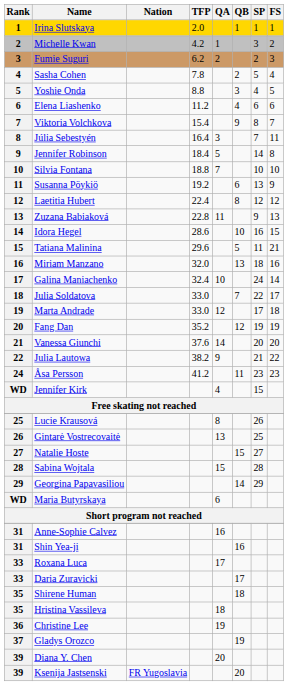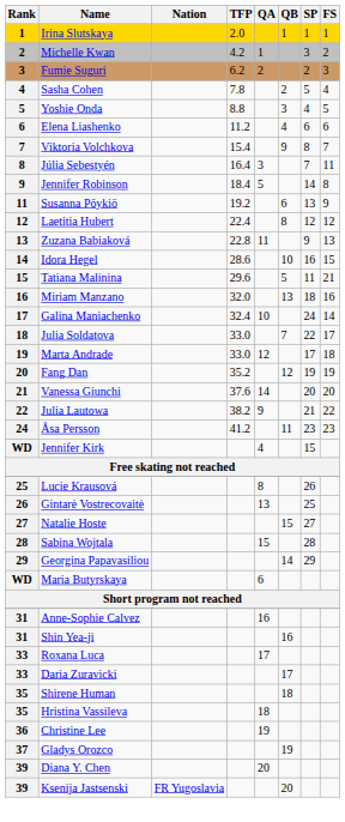- row: 10 | Silvia Fontana | 18.8 | 7 | 10 | 10
